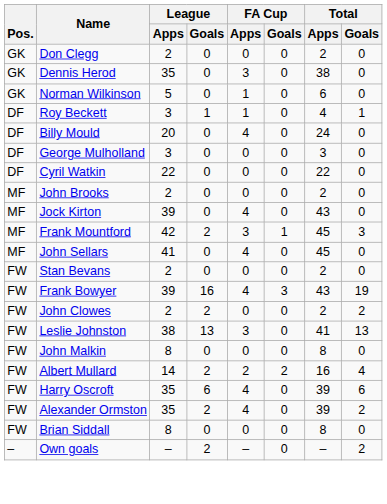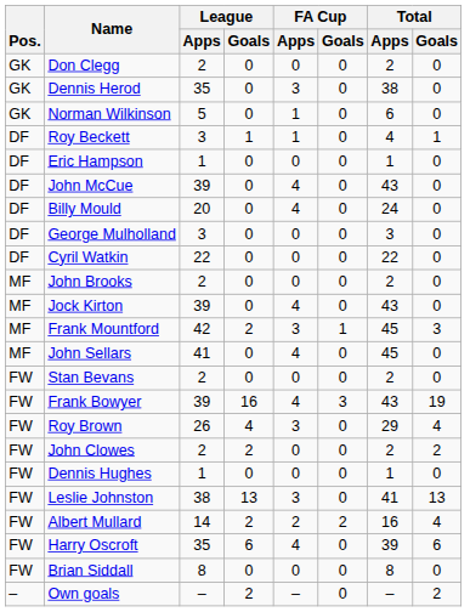+ row: DF | Eric Hampson | 1 | 0 | 0 | 0 | 1 | 0
+ row: DF | John McCue | 39 | 0 | 4 | 0 | 43 | 0
+ row: FW | Roy Brown | 26 | 4 | 3 | 0 | 29 | 4
+ row: FW | Dennis Hughes | 1 | 0 | 0 | 0 | 1 | 0
- row: FW | John Malkin | 8 | 0 | 0 | 0 | 8 | 0
- row: FW | Alexander Ormston | 35 | 2 | 4 | 0 | 39 | 2
